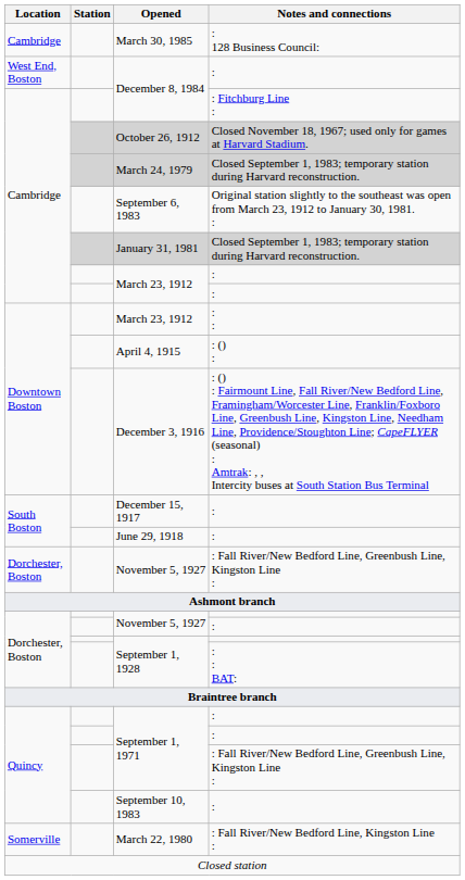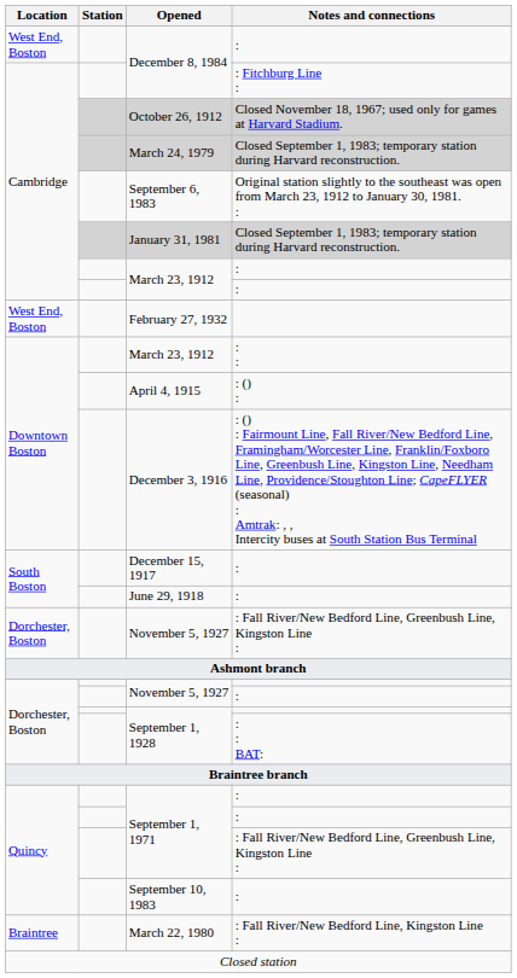- row: Cambridge | March 30, 1985 | : 128 Business Council:
+ row: West End, Boston | February 27, 1932
March 22, 1980 | Location: Somerville -> Braintree
